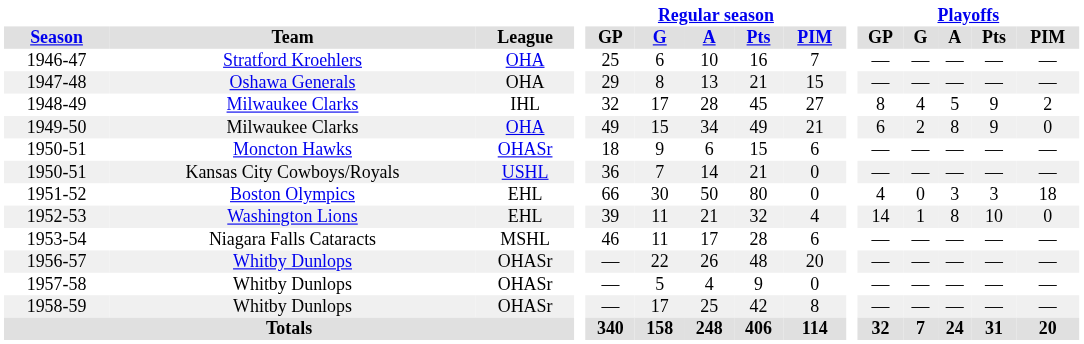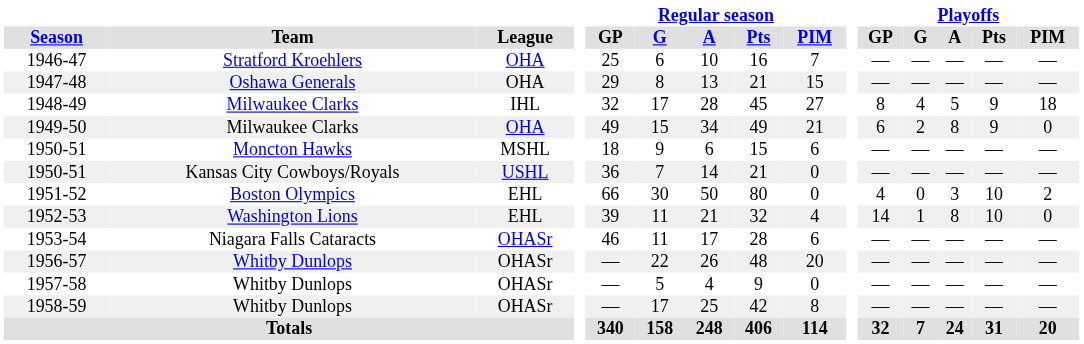1948-49 | Playoffs / PIM: 2 -> 18
1950-51 / Moncton Hawks | League: OHASr -> MSHL
1951-52 | Playoffs / Pts: 3 -> 10
1951-52 | Playoffs / PIM: 18 -> 2
1953-54 | League: MSHL -> OHASr
